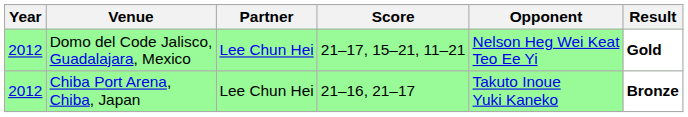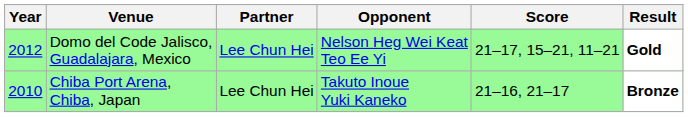columns swapped: Opponent <-> Score
Chiba Port Arena, Chiba, Japan | Year: 2012 -> 2010
